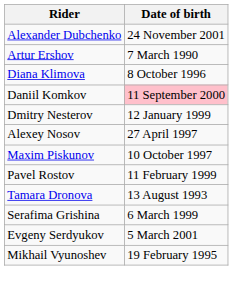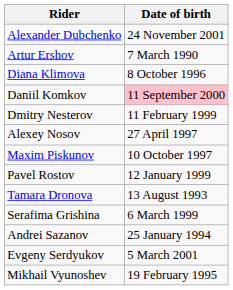Dmitry Nesterov | Date of birth: 12 January 1999 -> 11 February 1999
Pavel Rostov | Date of birth: 11 February 1999 -> 12 January 1999
+ row: Andrei Sazanov | 25 January 1994
